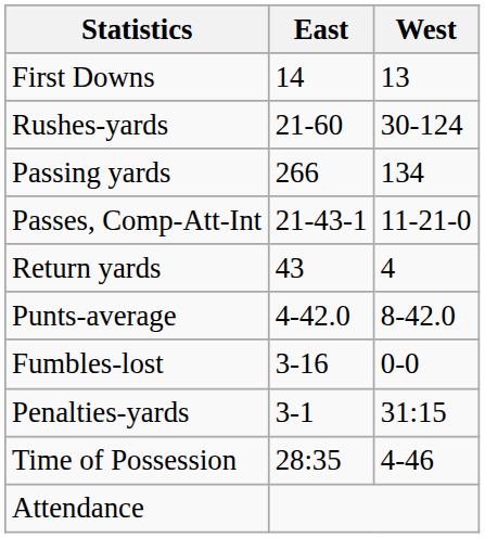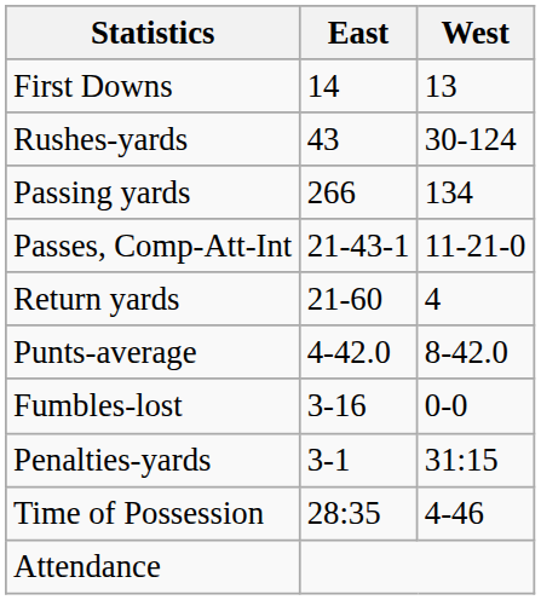Rushes-yards | East: 21-60 -> 43
Return yards | East: 43 -> 21-60
